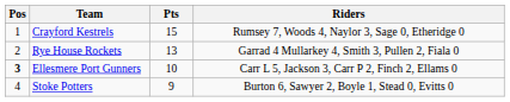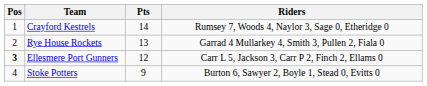Crayford Kestrels | Pts: 15 -> 14
Ellesmere Port Gunners | Pts: 10 -> 12
